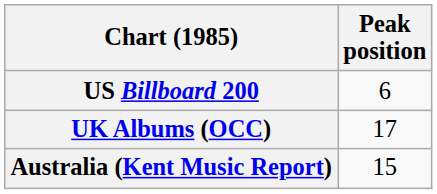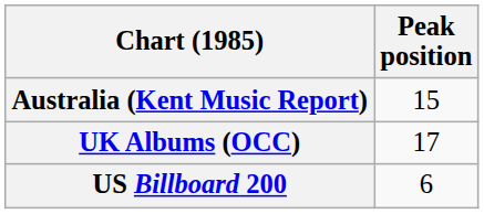rows swapped: Australia (Kent Music Report) <-> US Billboard 200
